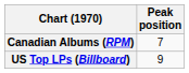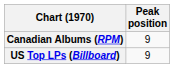Canadian Albums (RPM) | Peak position: 7 -> 9
